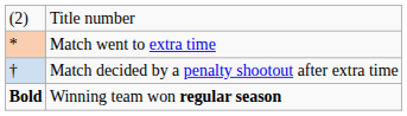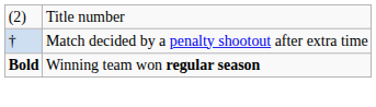- row: * | Match went to extra time
